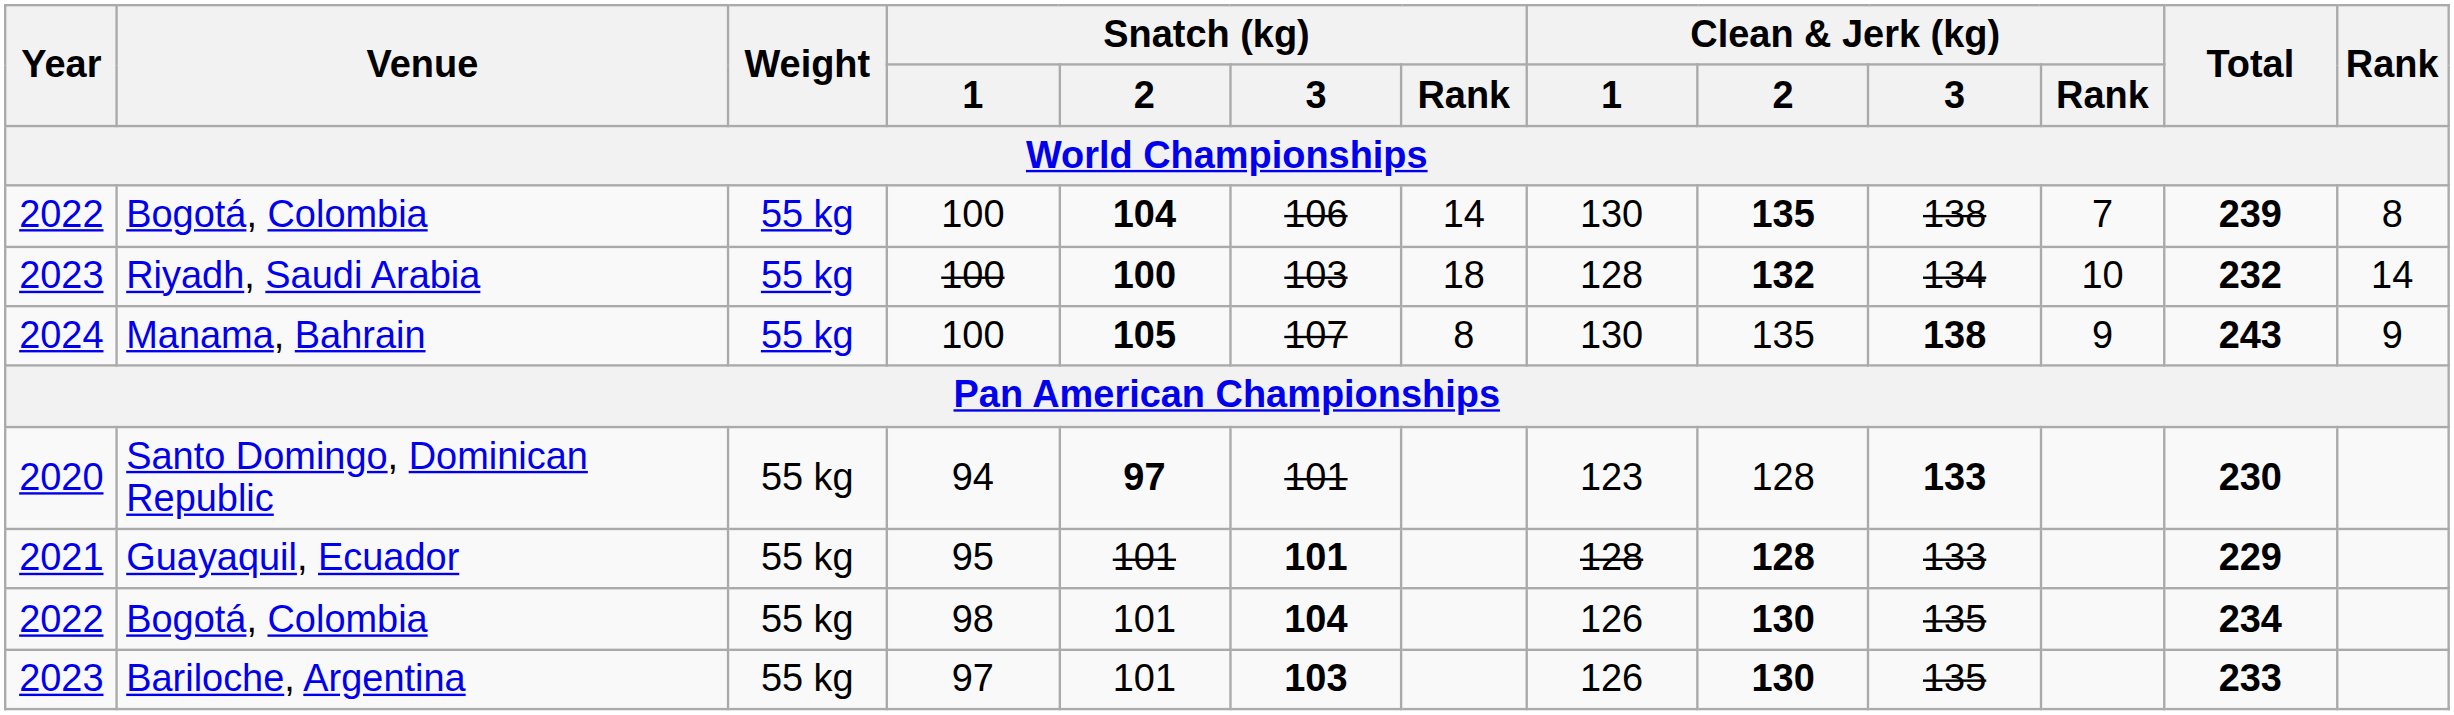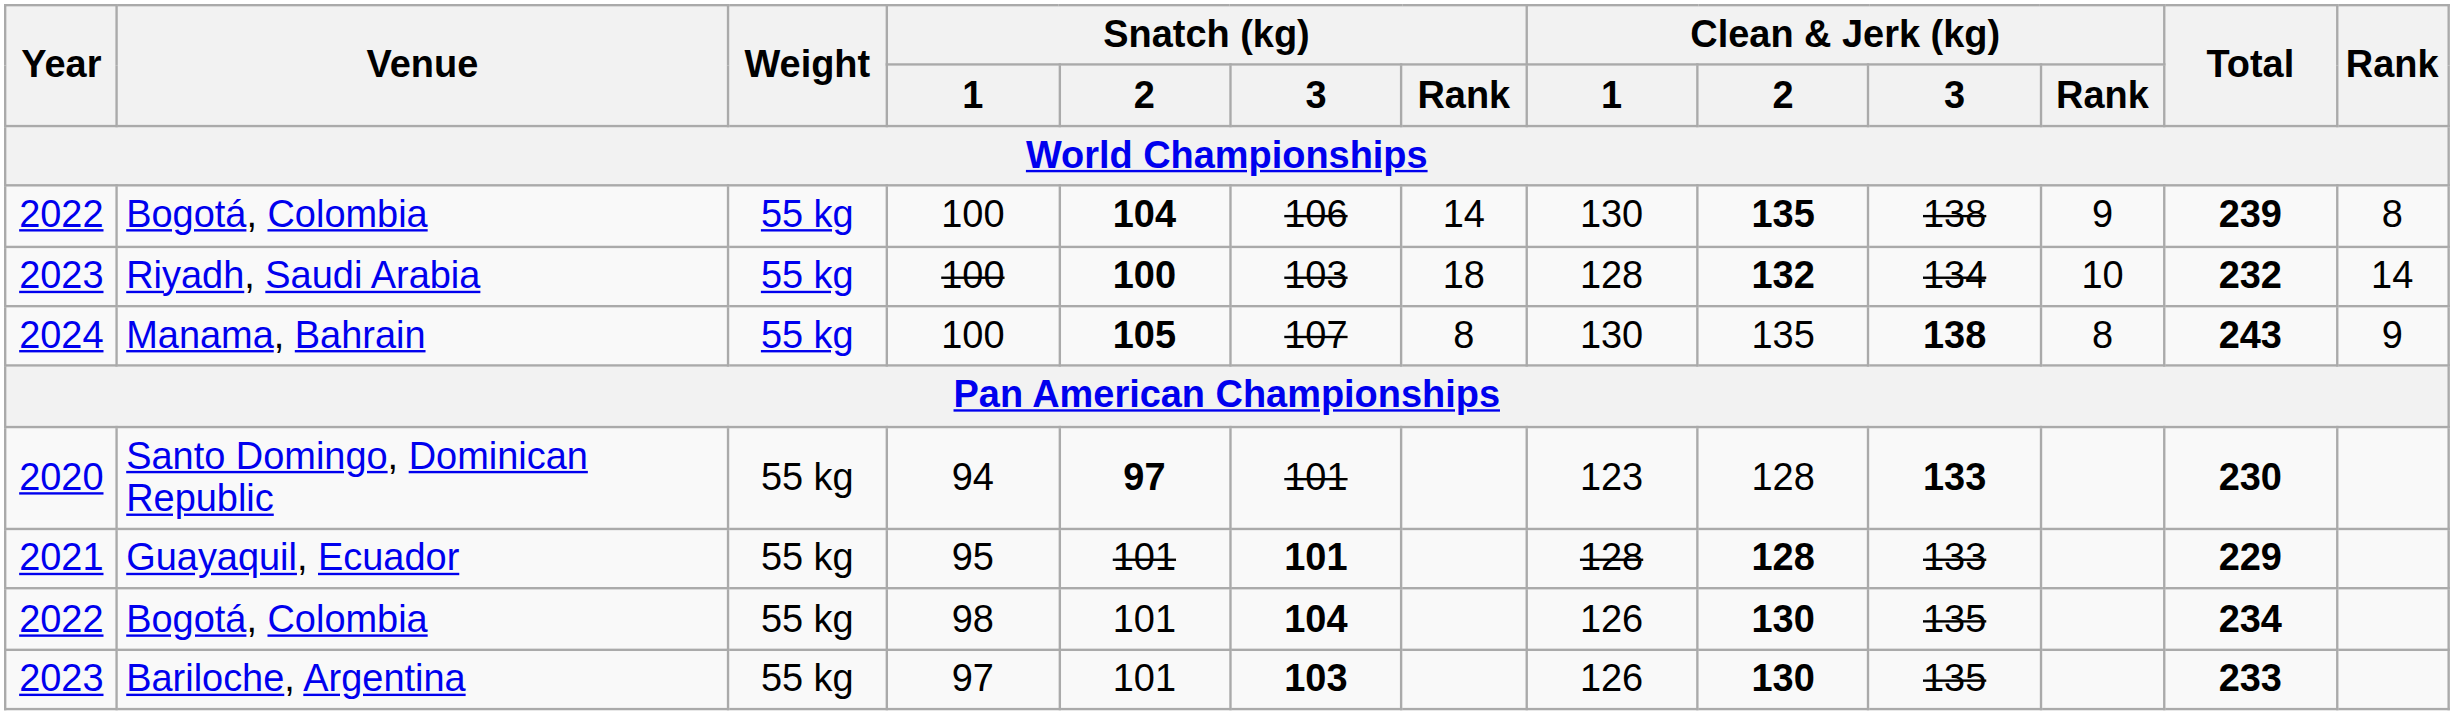Bogotá, Colombia / 100 | Clean & Jerk (kg) / Rank: 7 -> 9
Manama, Bahrain | Clean & Jerk (kg) / Rank: 9 -> 8
